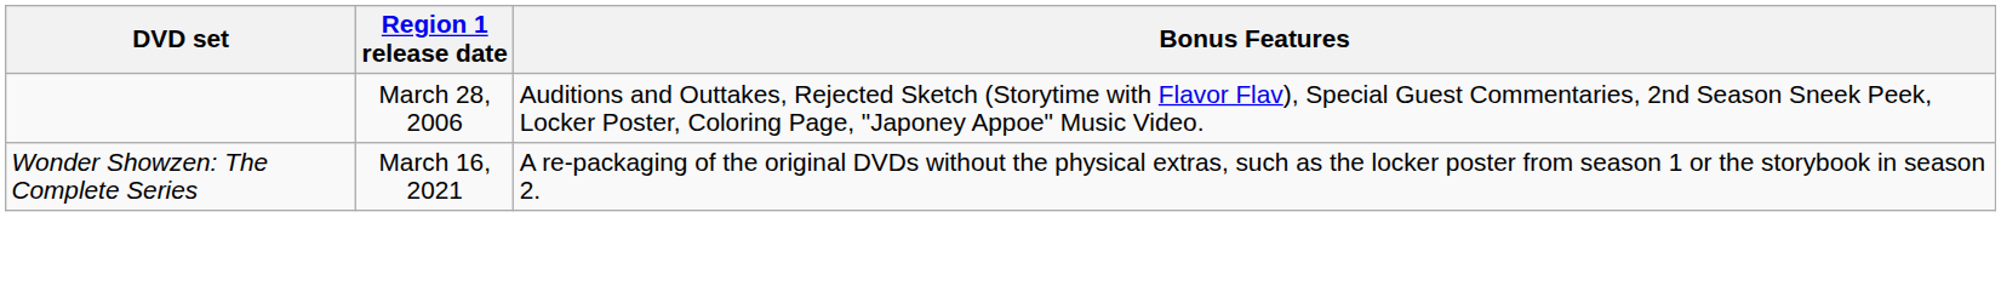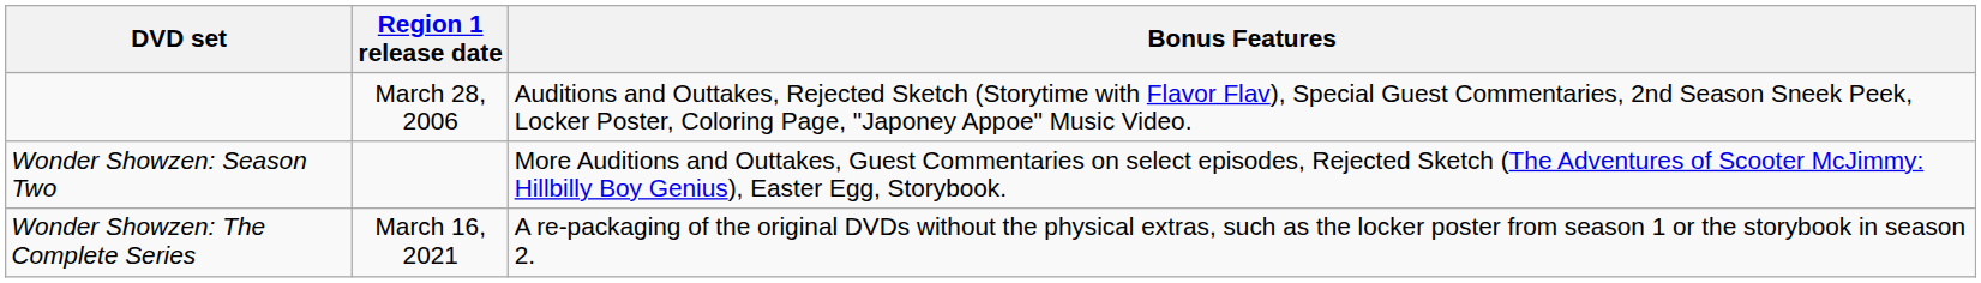+ row: Wonder Showzen: Season Two | More Auditions and Outtakes, Guest Commentaries on select episodes, Rejected Sketch (The Adventures of Scooter McJimmy: Hillbilly Boy Genius), Easter Egg, Storybook.
